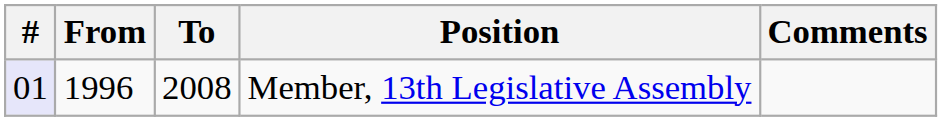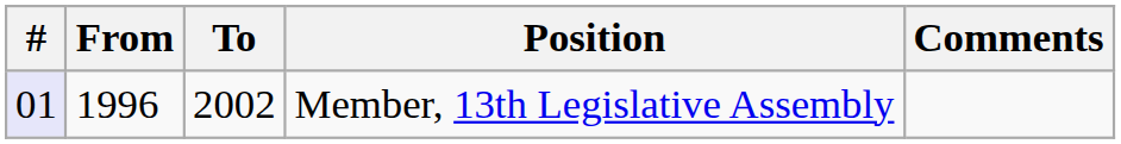Member, 13th Legislative Assembly | To: 2008 -> 2002
